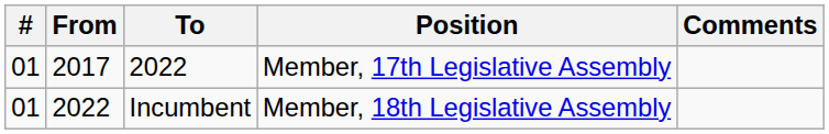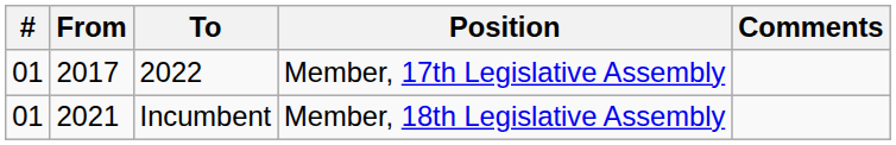Incumbent | From: 2022 -> 2021
